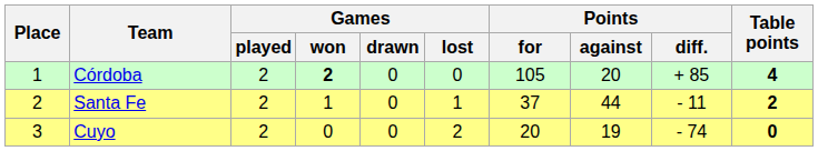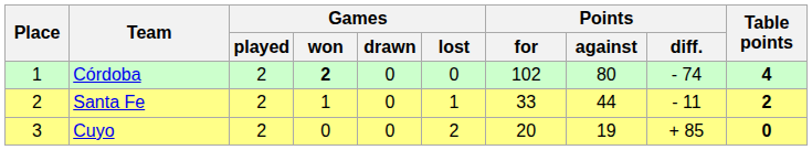Córdoba | Points / for: 105 -> 102
Córdoba | Points / against: 20 -> 80
Córdoba | Points / diff.: + 85 -> - 74
Santa Fe | Points / for: 37 -> 33
Cuyo | Points / diff.: - 74 -> + 85
